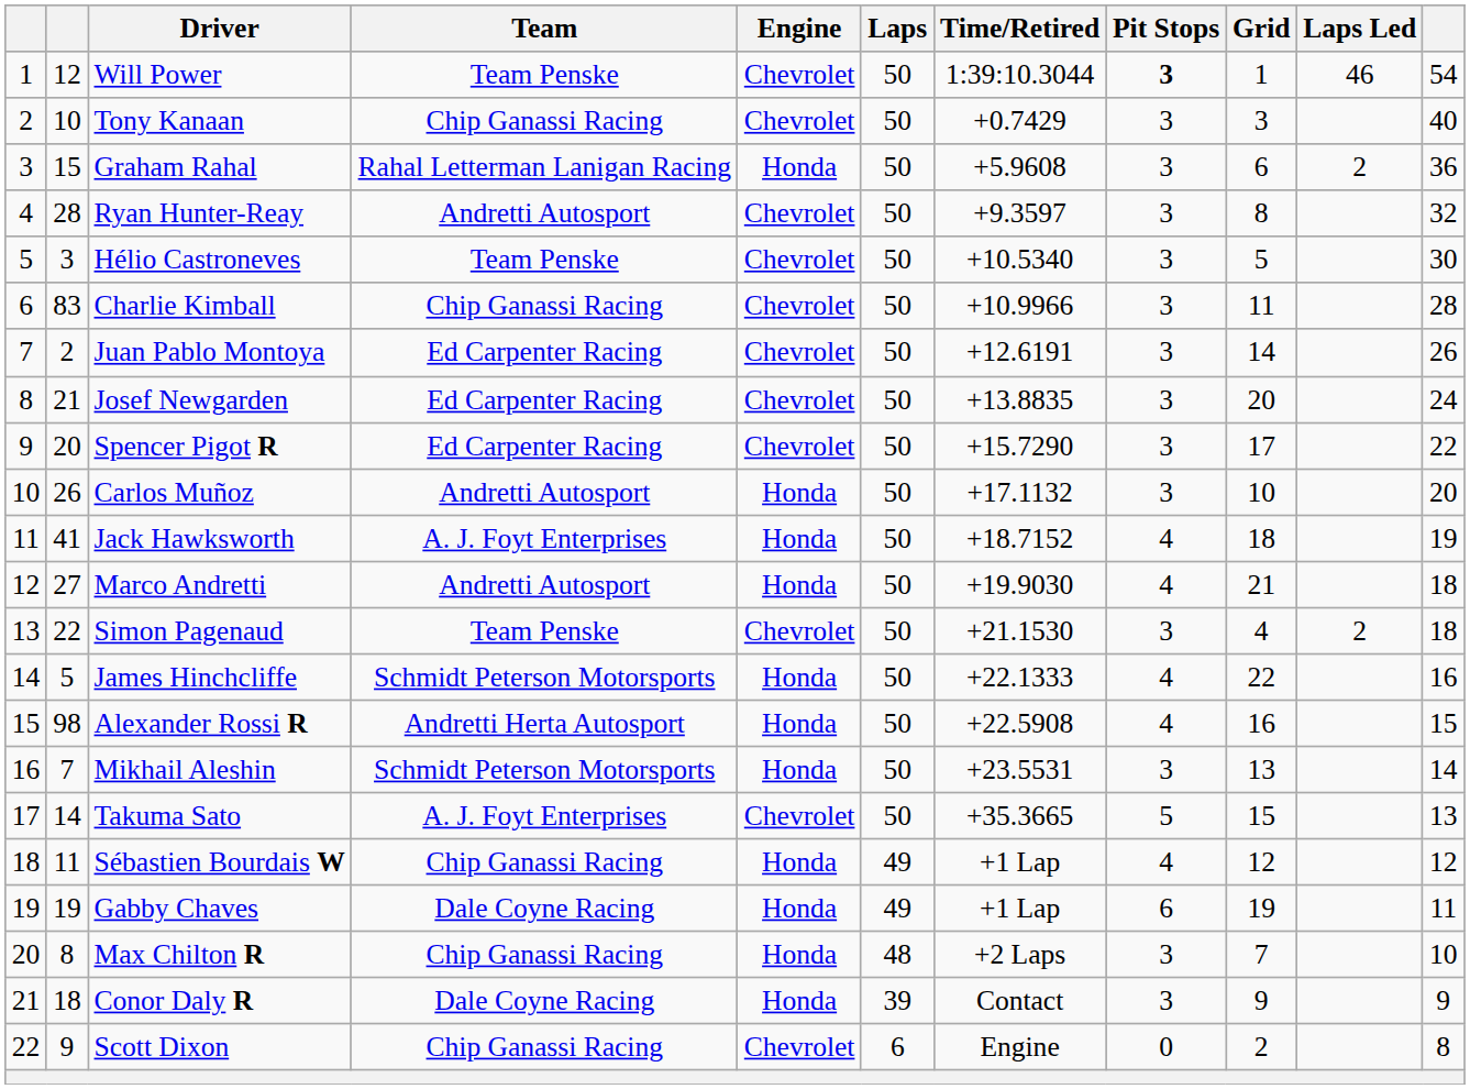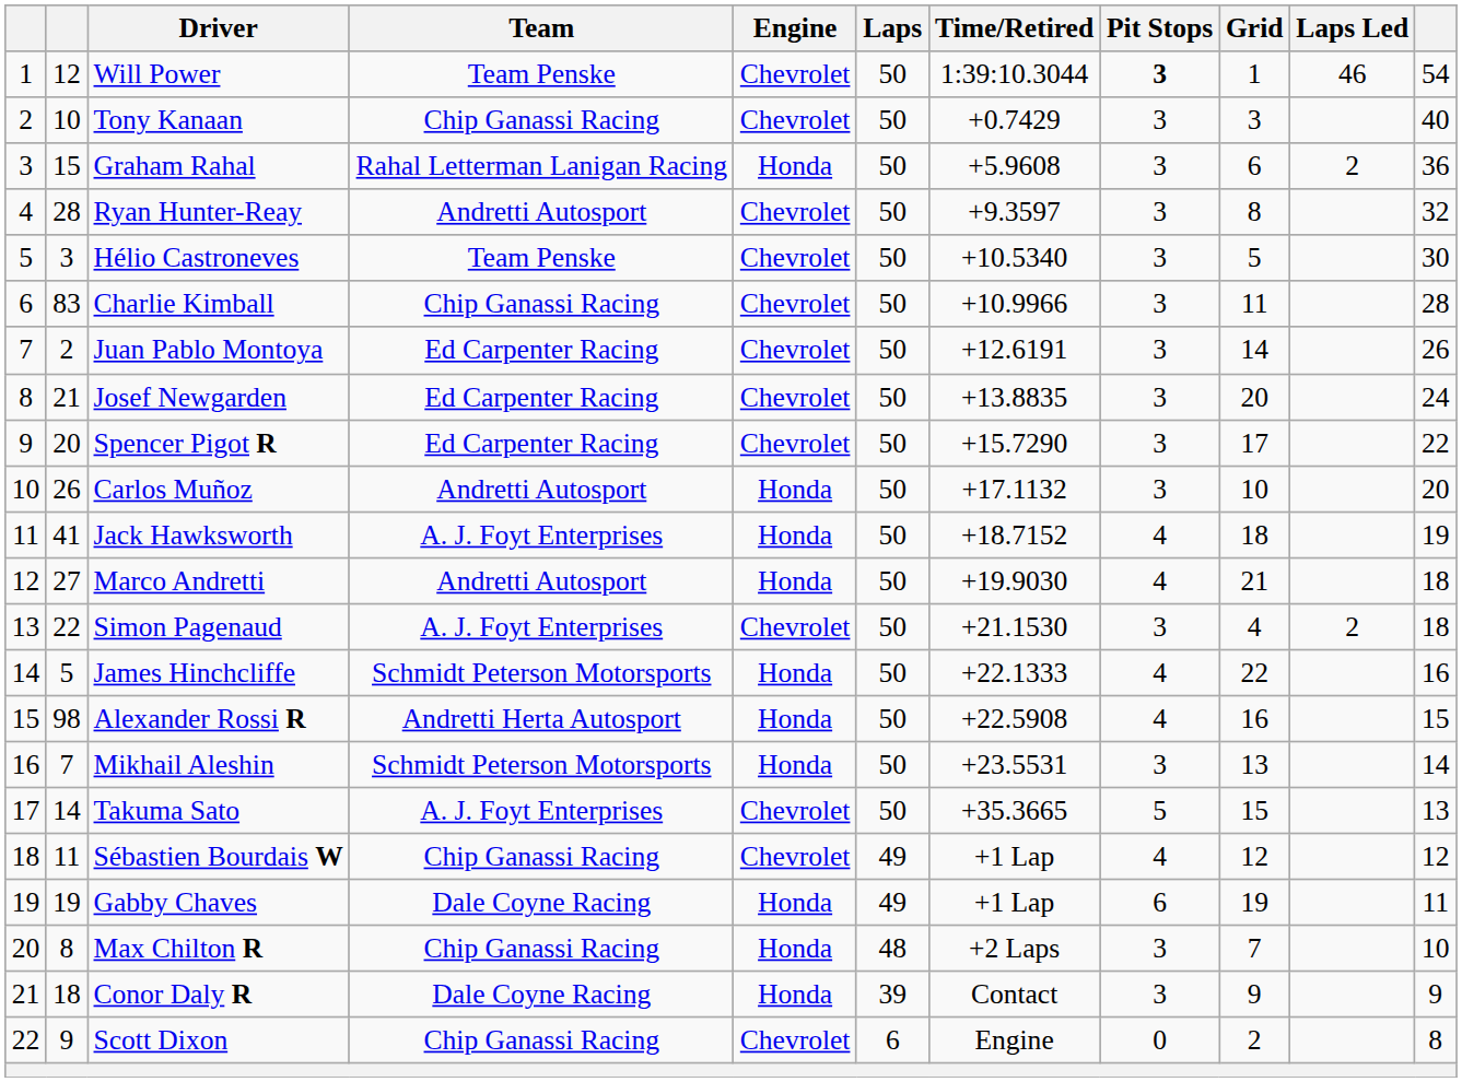Simon Pagenaud | Team: Team Penske -> A. J. Foyt Enterprises
Sébastien Bourdais W | Engine: Honda -> Chevrolet
